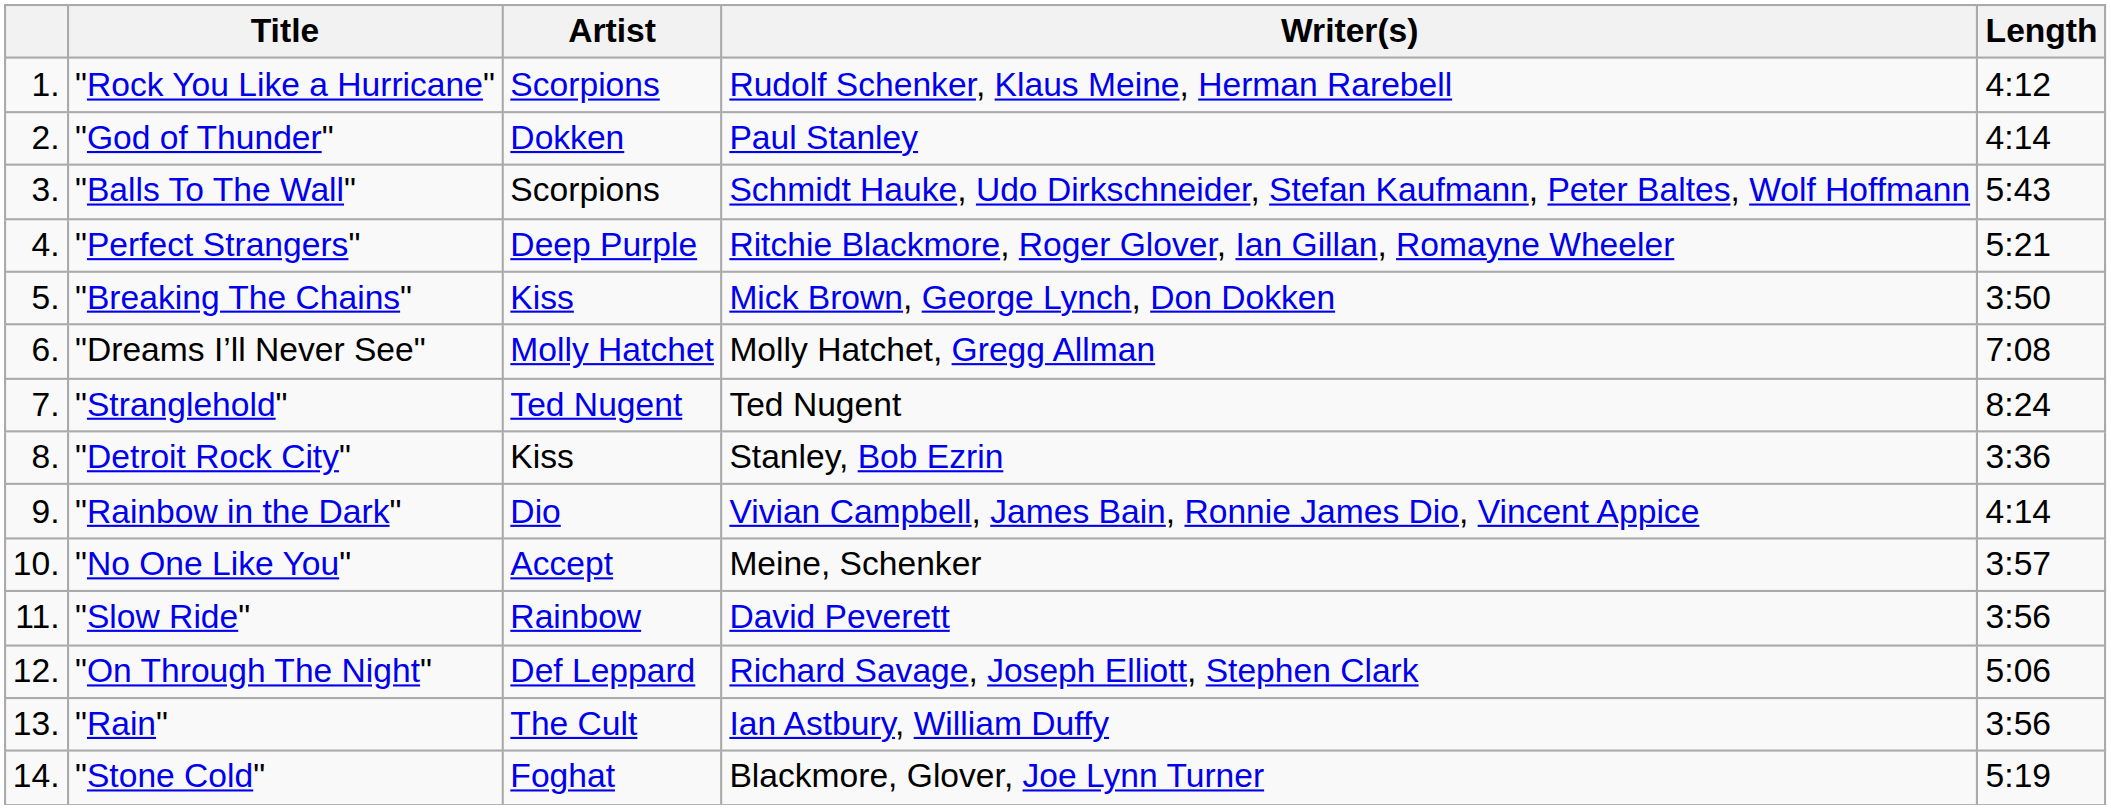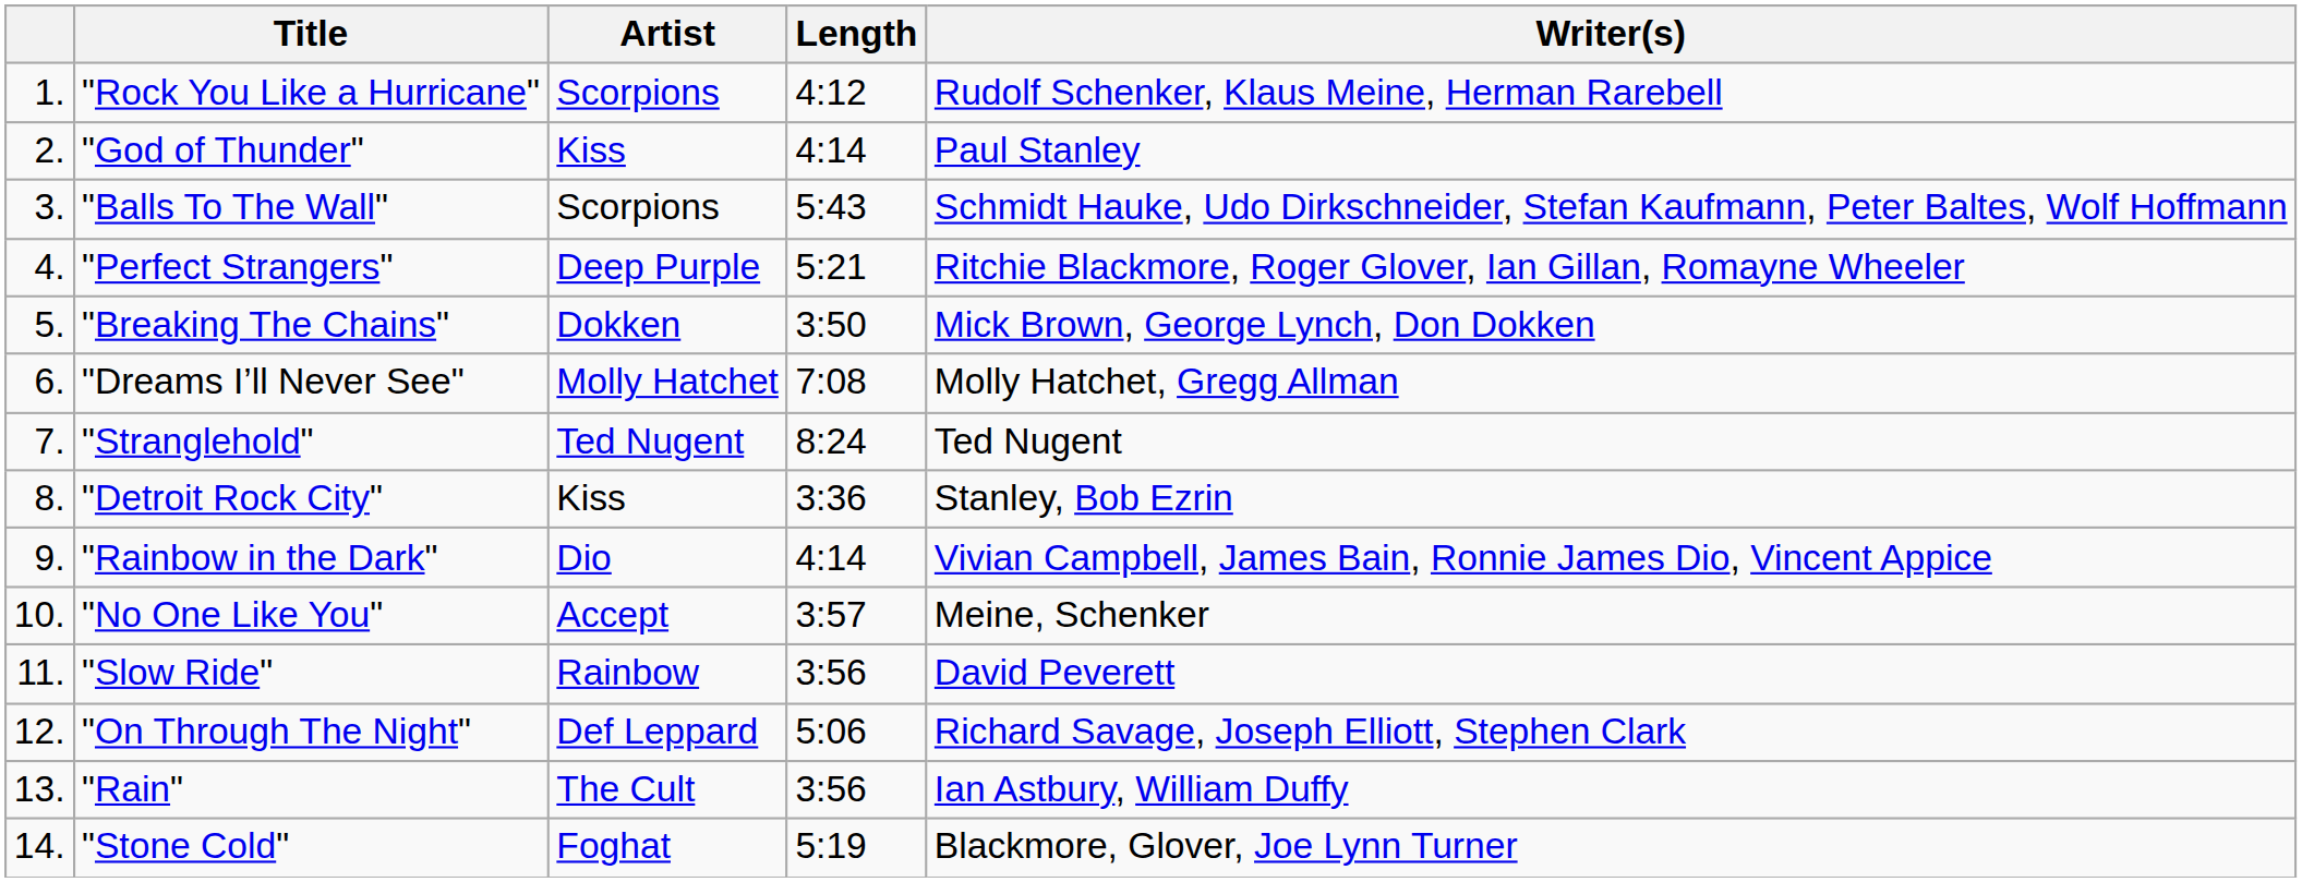columns swapped: Writer(s) <-> Length
"God of Thunder" | Artist: Dokken -> Kiss
"Breaking The Chains" | Artist: Kiss -> Dokken
